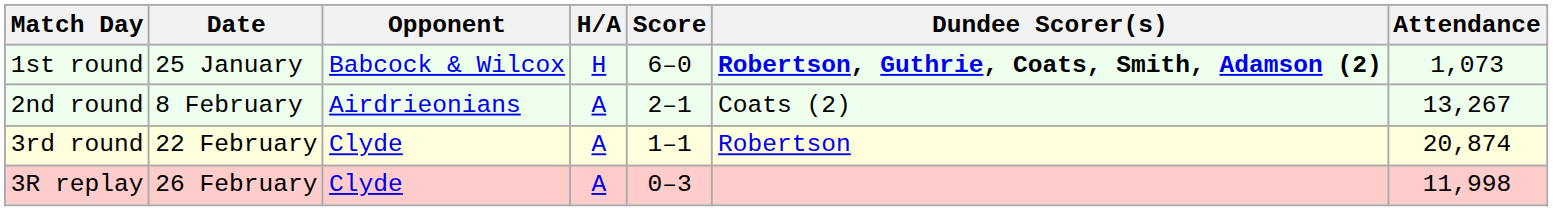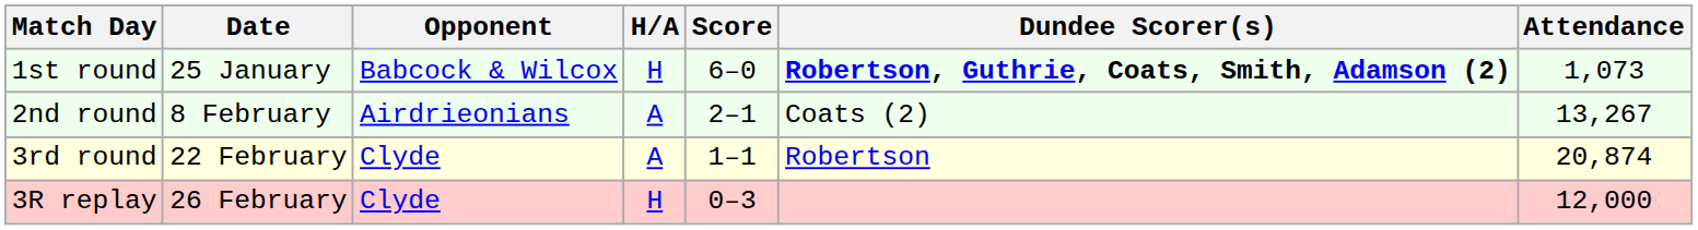3R replay | H/A: A -> H
3R replay | Attendance: 11,998 -> 12,000
